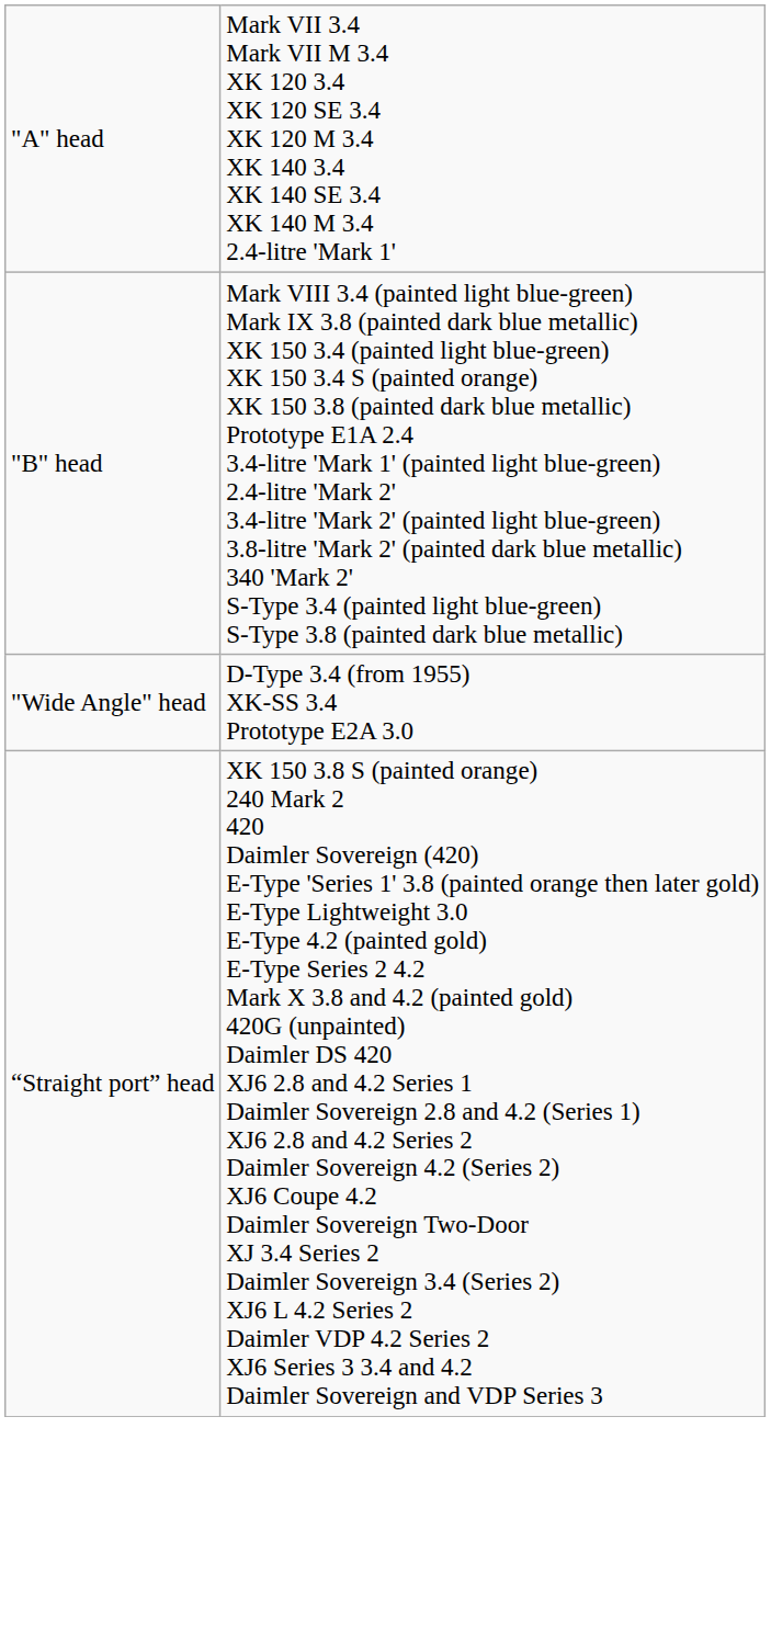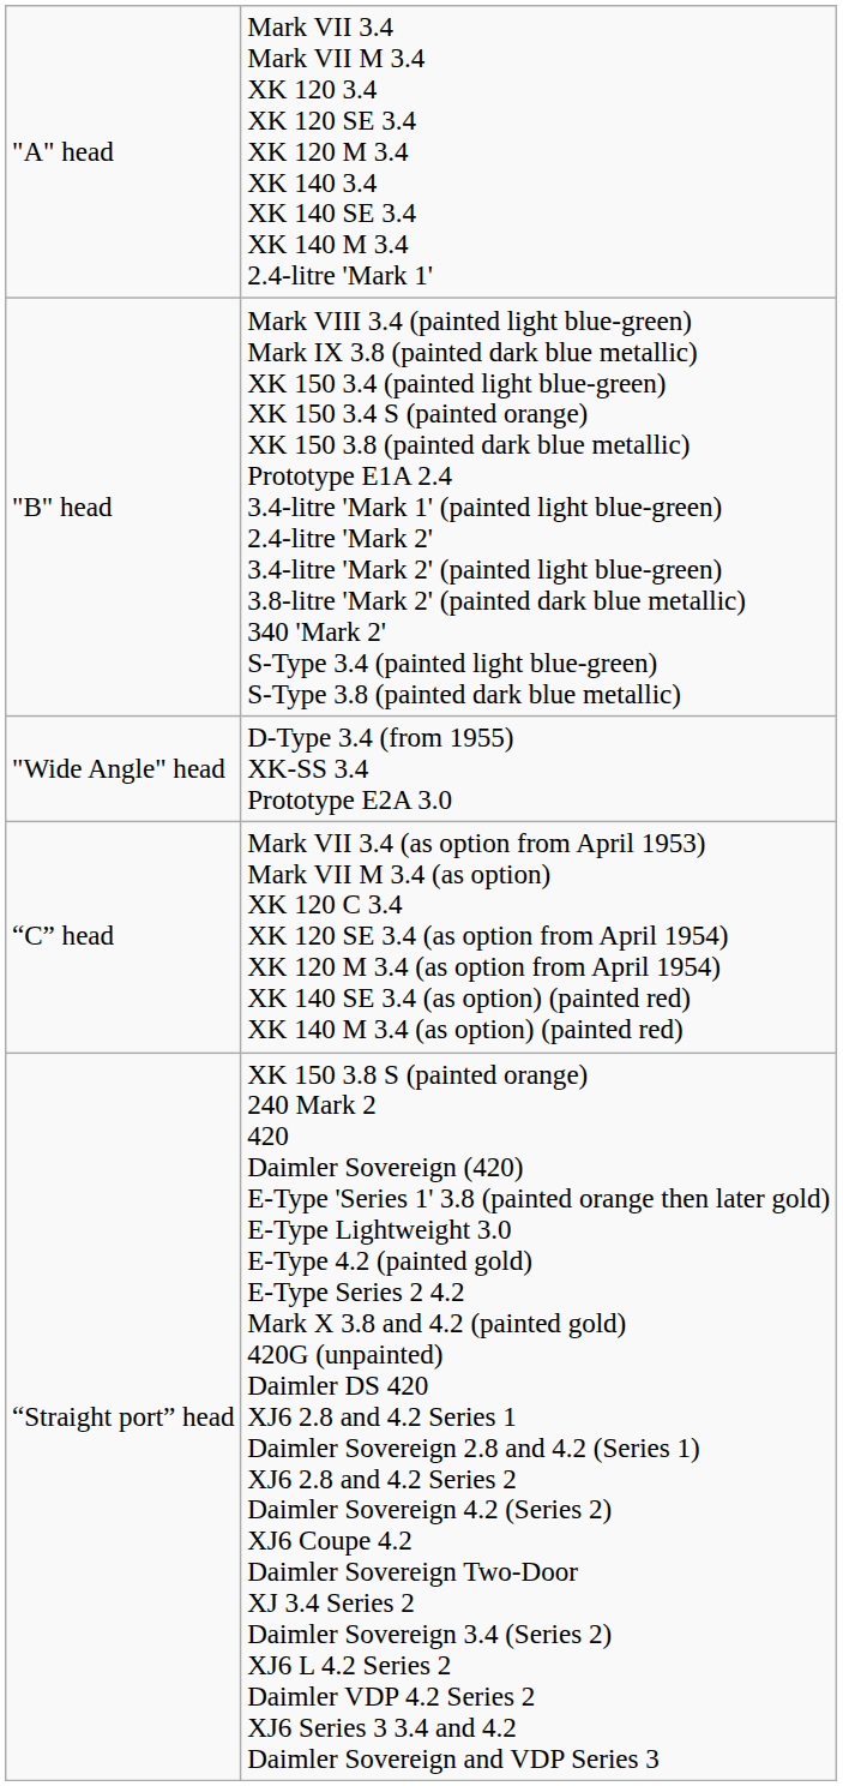+ row: “C” head | Mark VII 3.4 (as option from April 1953) Mark VII M 3.4 (as option) XK 120 C 3.4 XK 120 SE 3.4 (as option from April 1954) XK 120 M 3.4 (as option from April 1954) XK 140 SE 3.4 (as option) (painted red) XK 140 M 3.4 (as option) (painted red)
